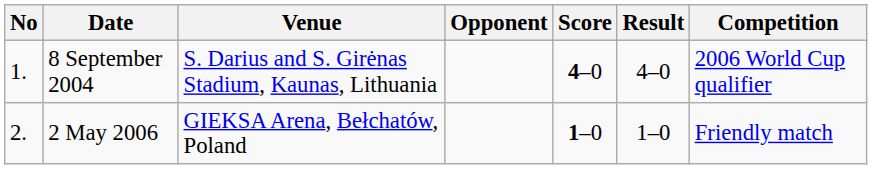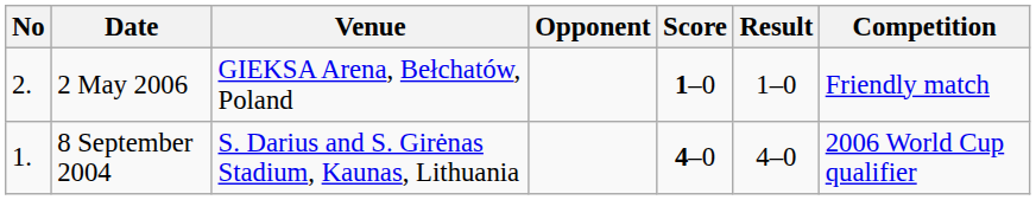rows swapped: 8 September 2004 <-> 2 May 2006
